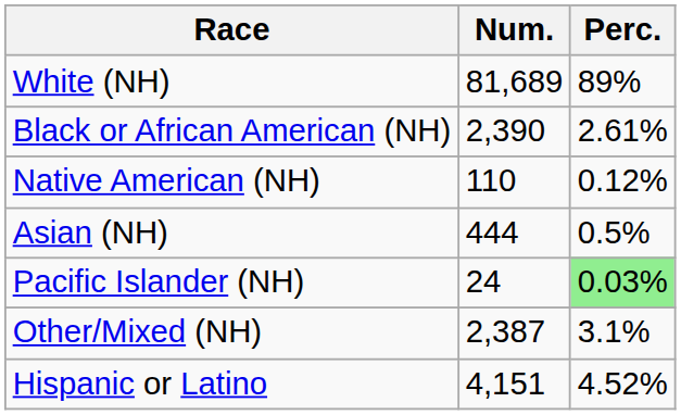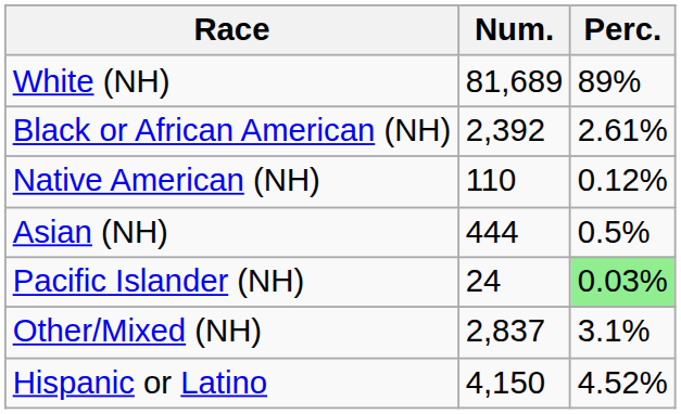Black or African American (NH) | Num.: 2,390 -> 2,392
Other/Mixed (NH) | Num.: 2,387 -> 2,837
Hispanic or Latino | Num.: 4,151 -> 4,150
